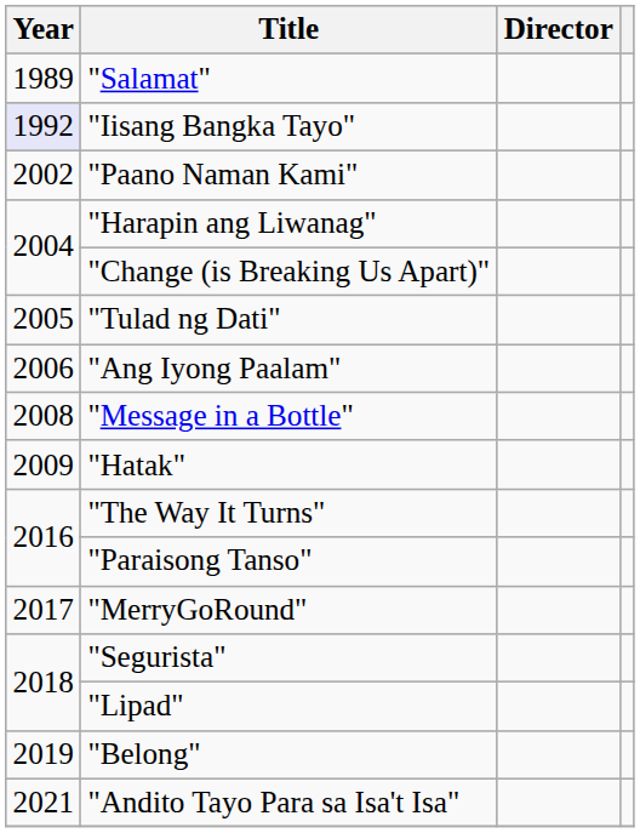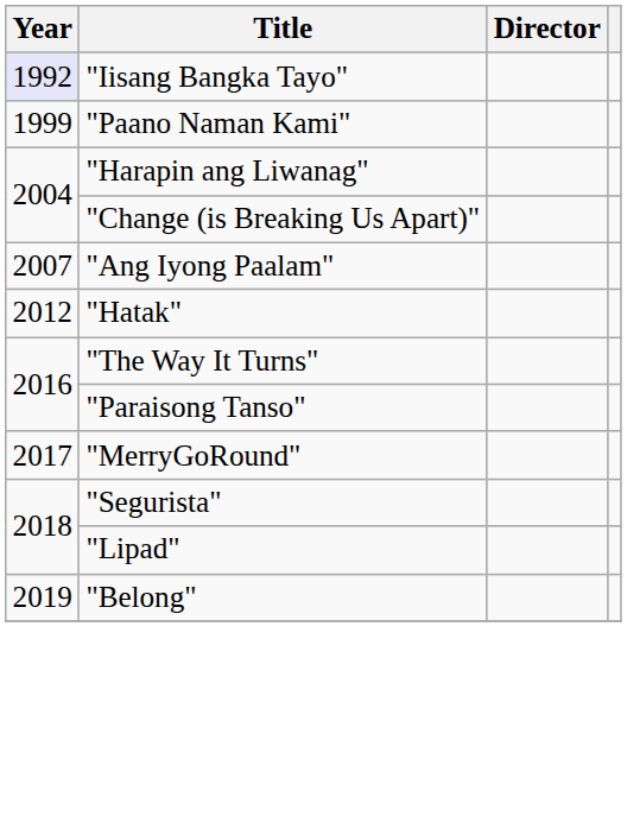- row: 1989 | "Salamat"
"Paano Naman Kami" | Year: 2002 -> 1999
- row: 2005 | "Tulad ng Dati"
"Ang Iyong Paalam" | Year: 2006 -> 2007
- row: 2008 | "Message in a Bottle"
"Hatak" | Year: 2009 -> 2012
- row: 2021 | "Andito Tayo Para sa Isa't Isa"
